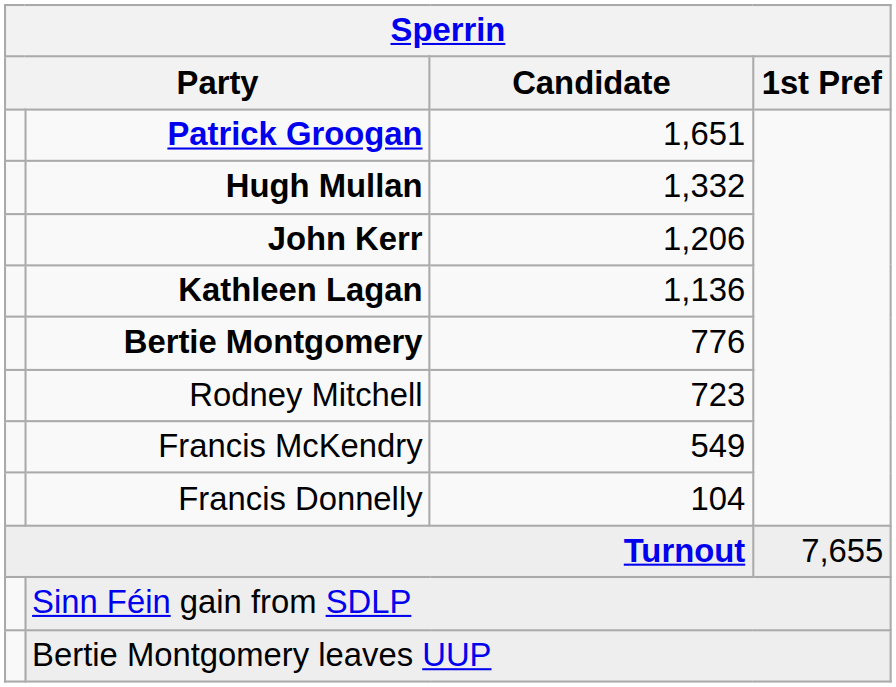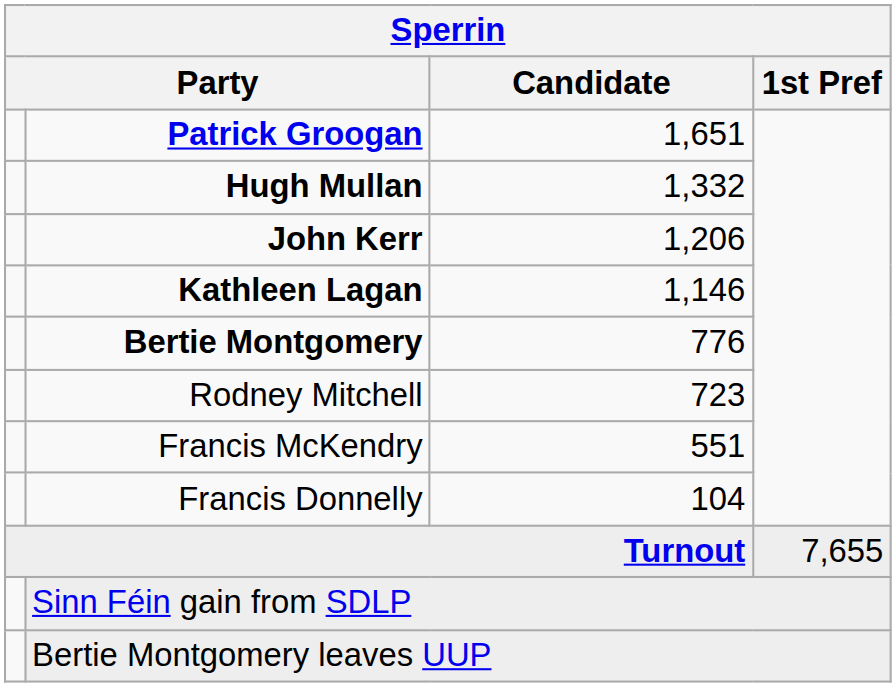Kathleen Lagan | Candidate: 1,136 -> 1,146
Francis McKendry | Candidate: 549 -> 551
